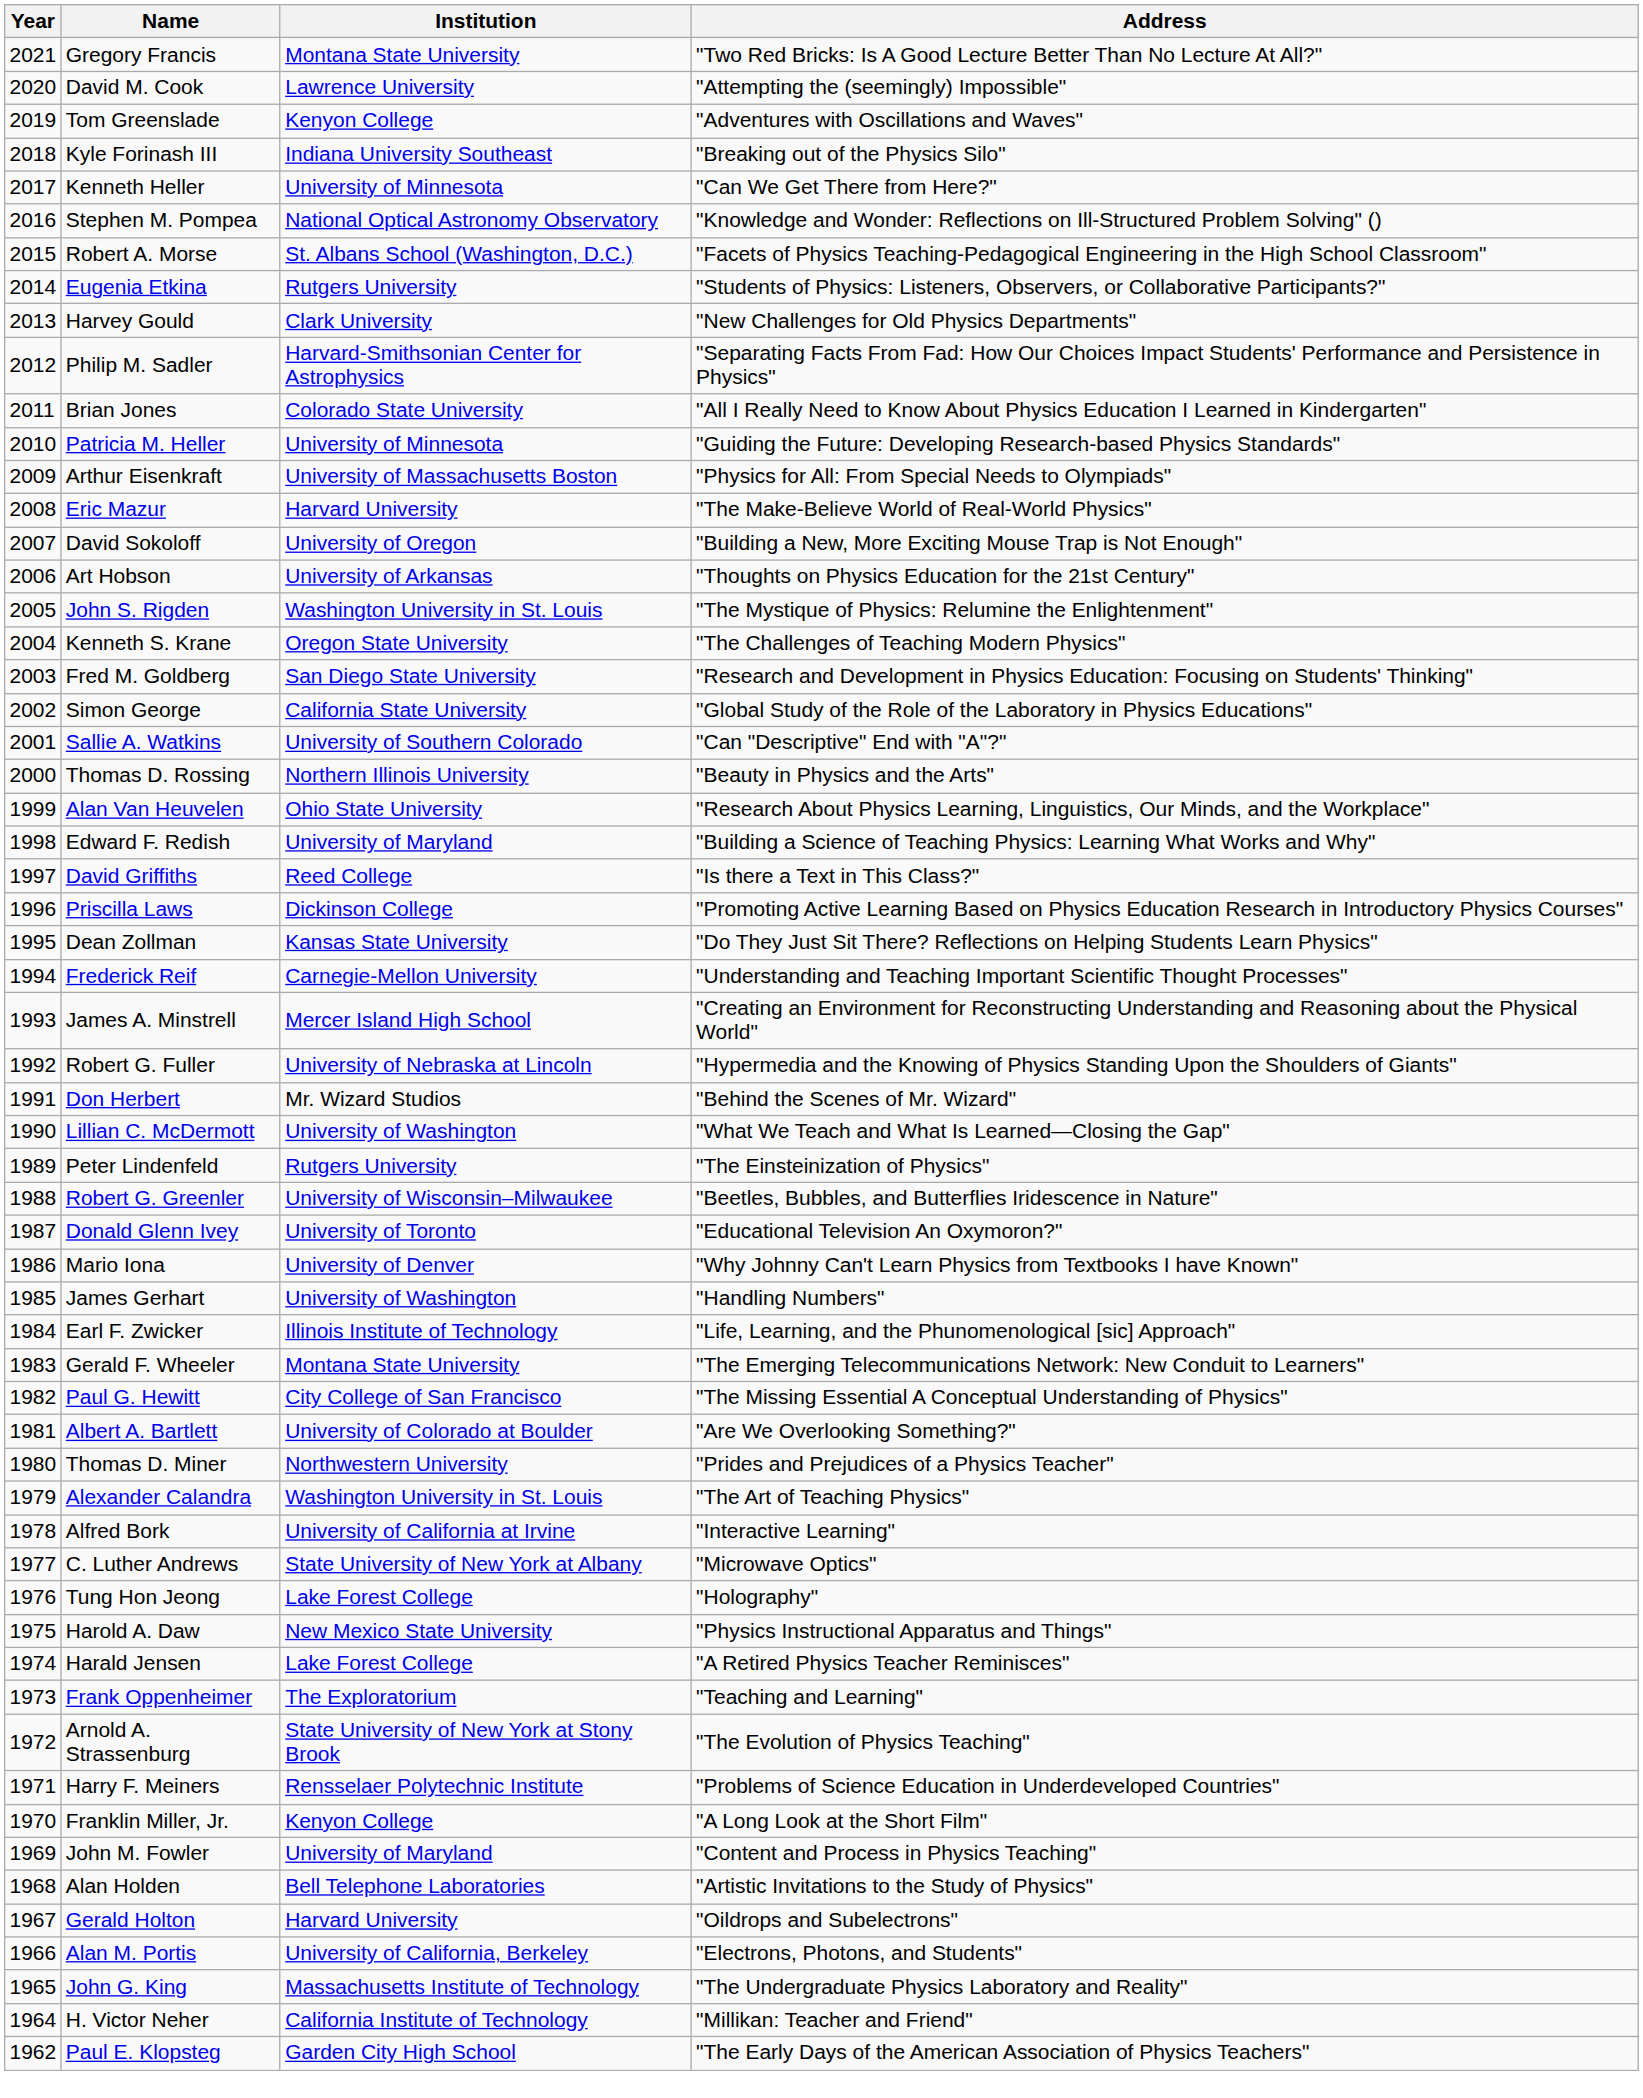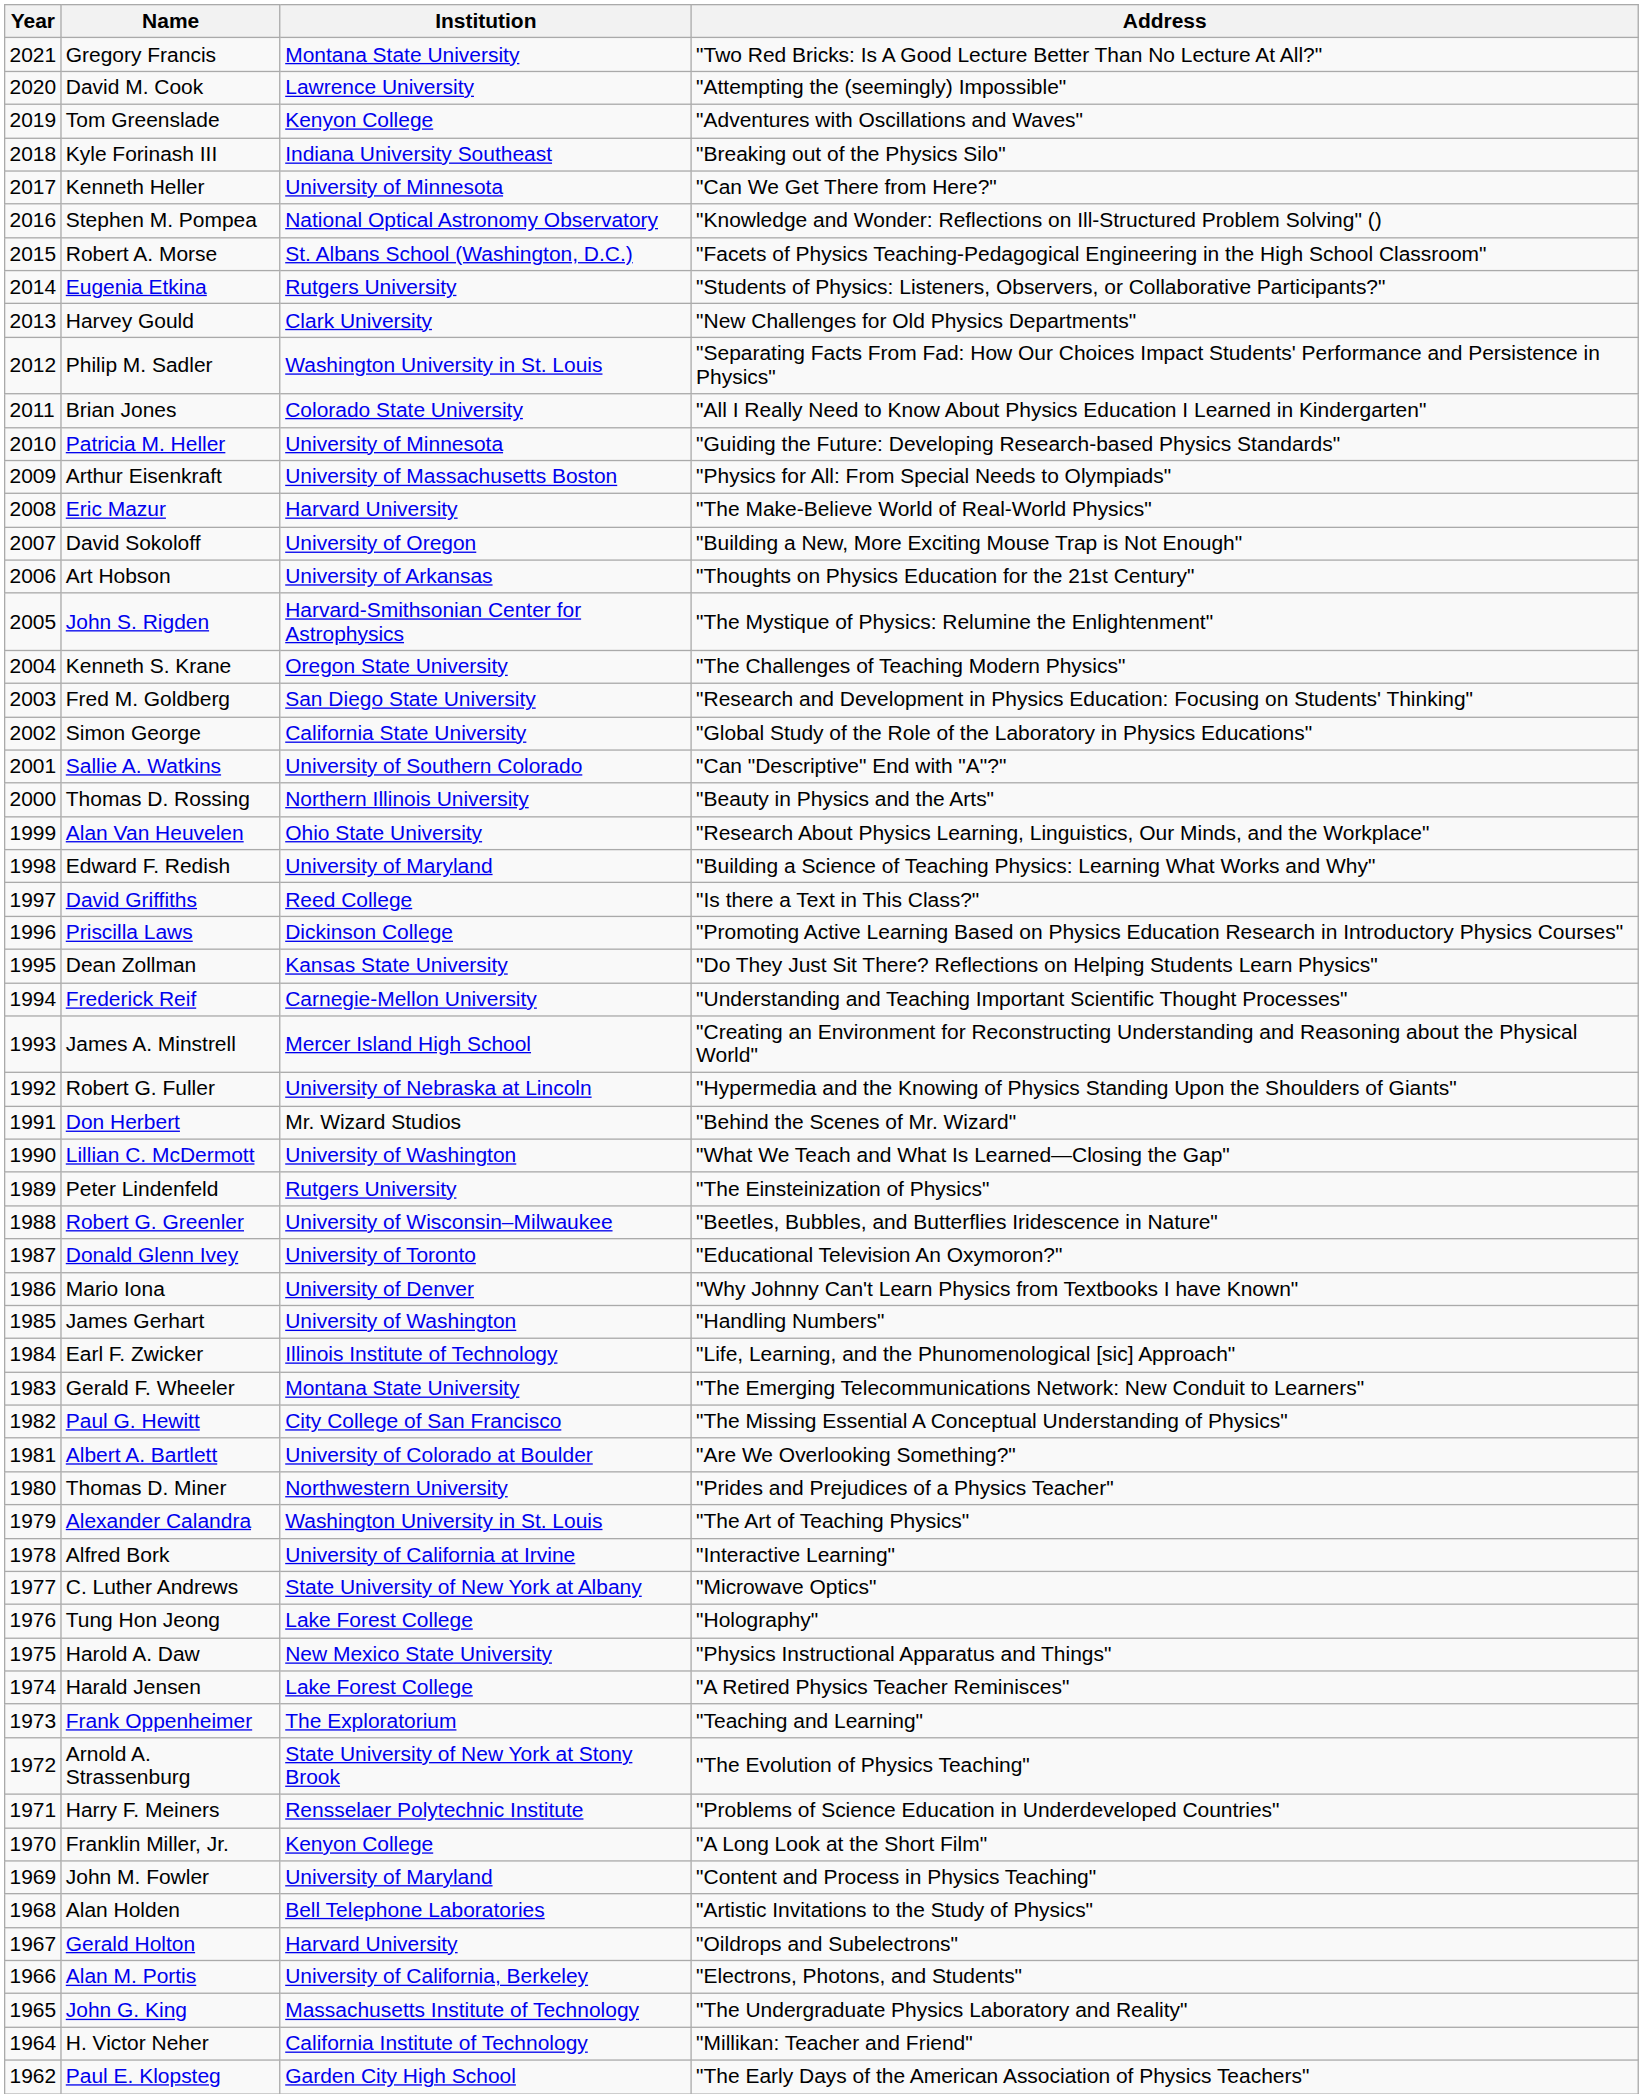Philip M. Sadler | Institution: Harvard-Smithsonian Center for Astrophysics -> Washington University in St. Louis
John S. Rigden | Institution: Washington University in St. Louis -> Harvard-Smithsonian Center for Astrophysics
